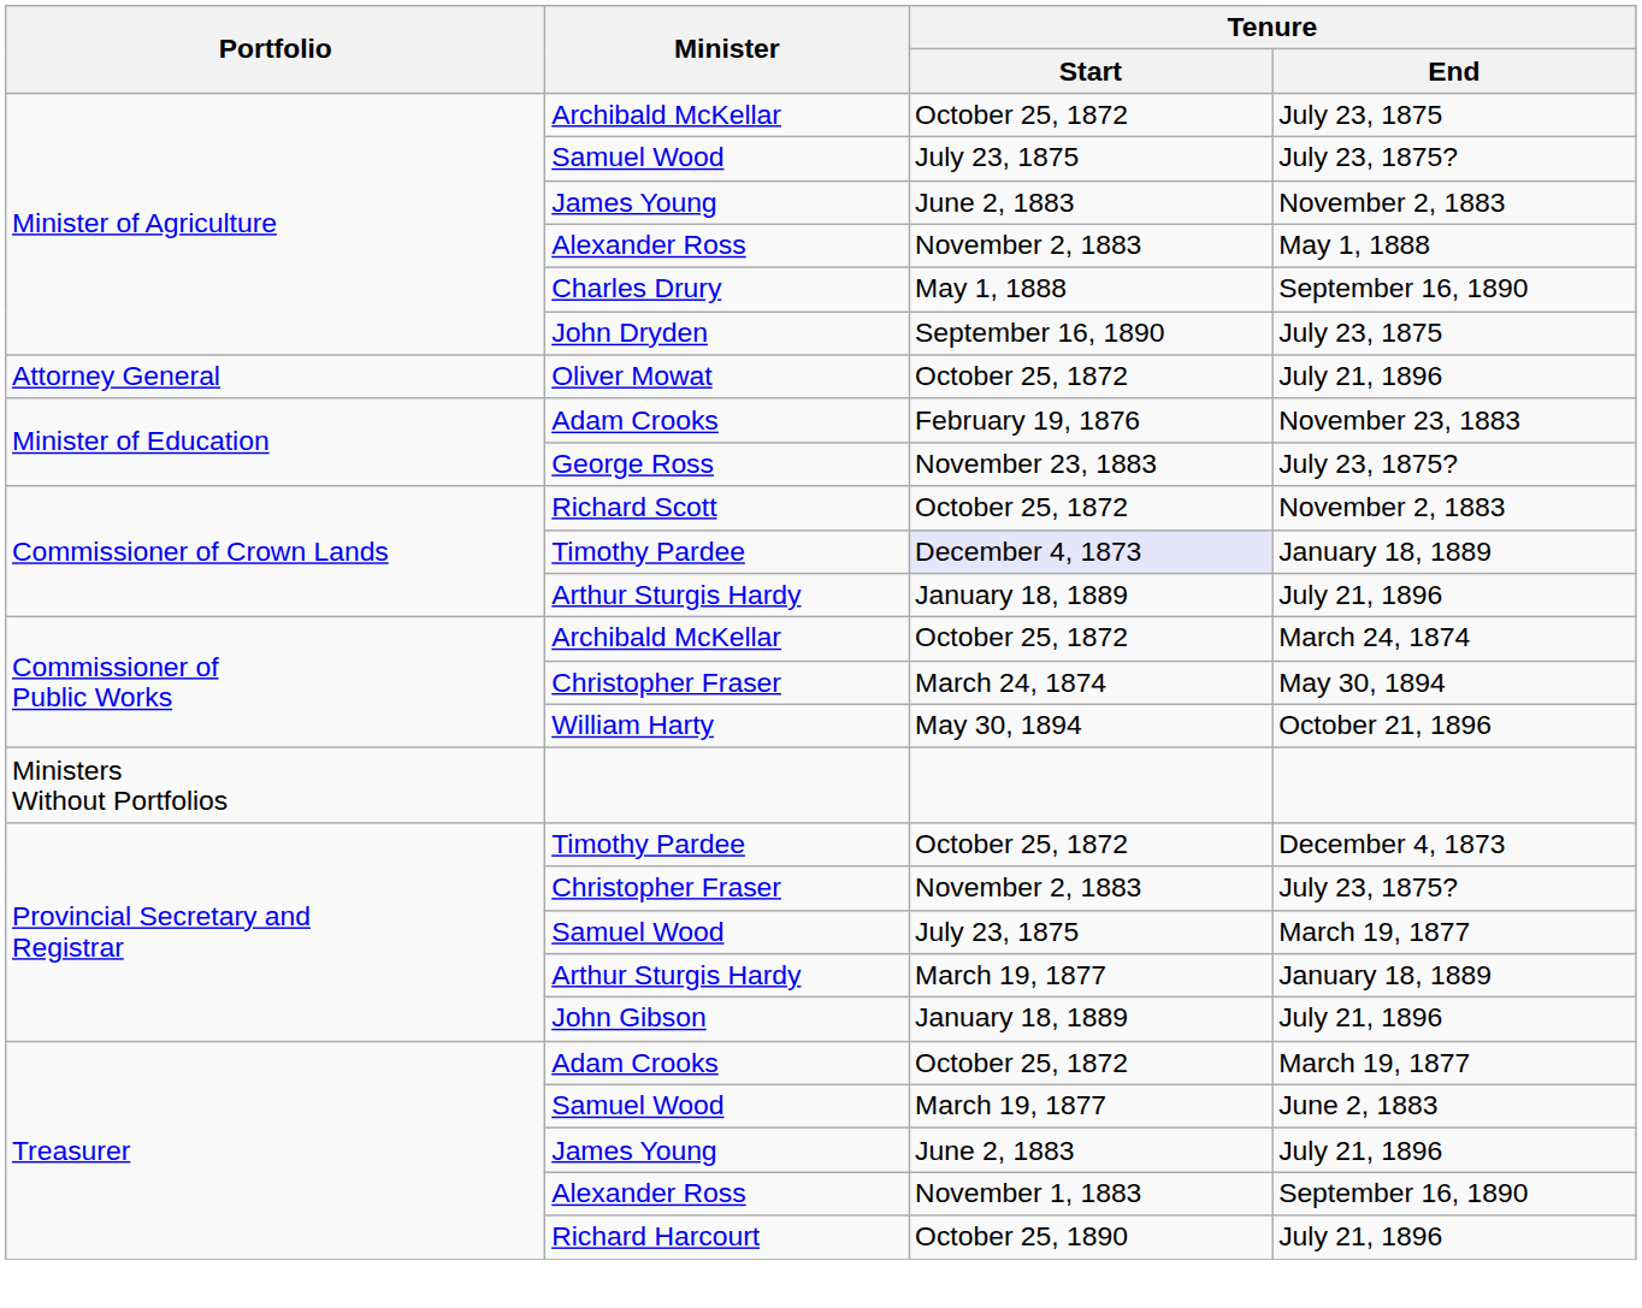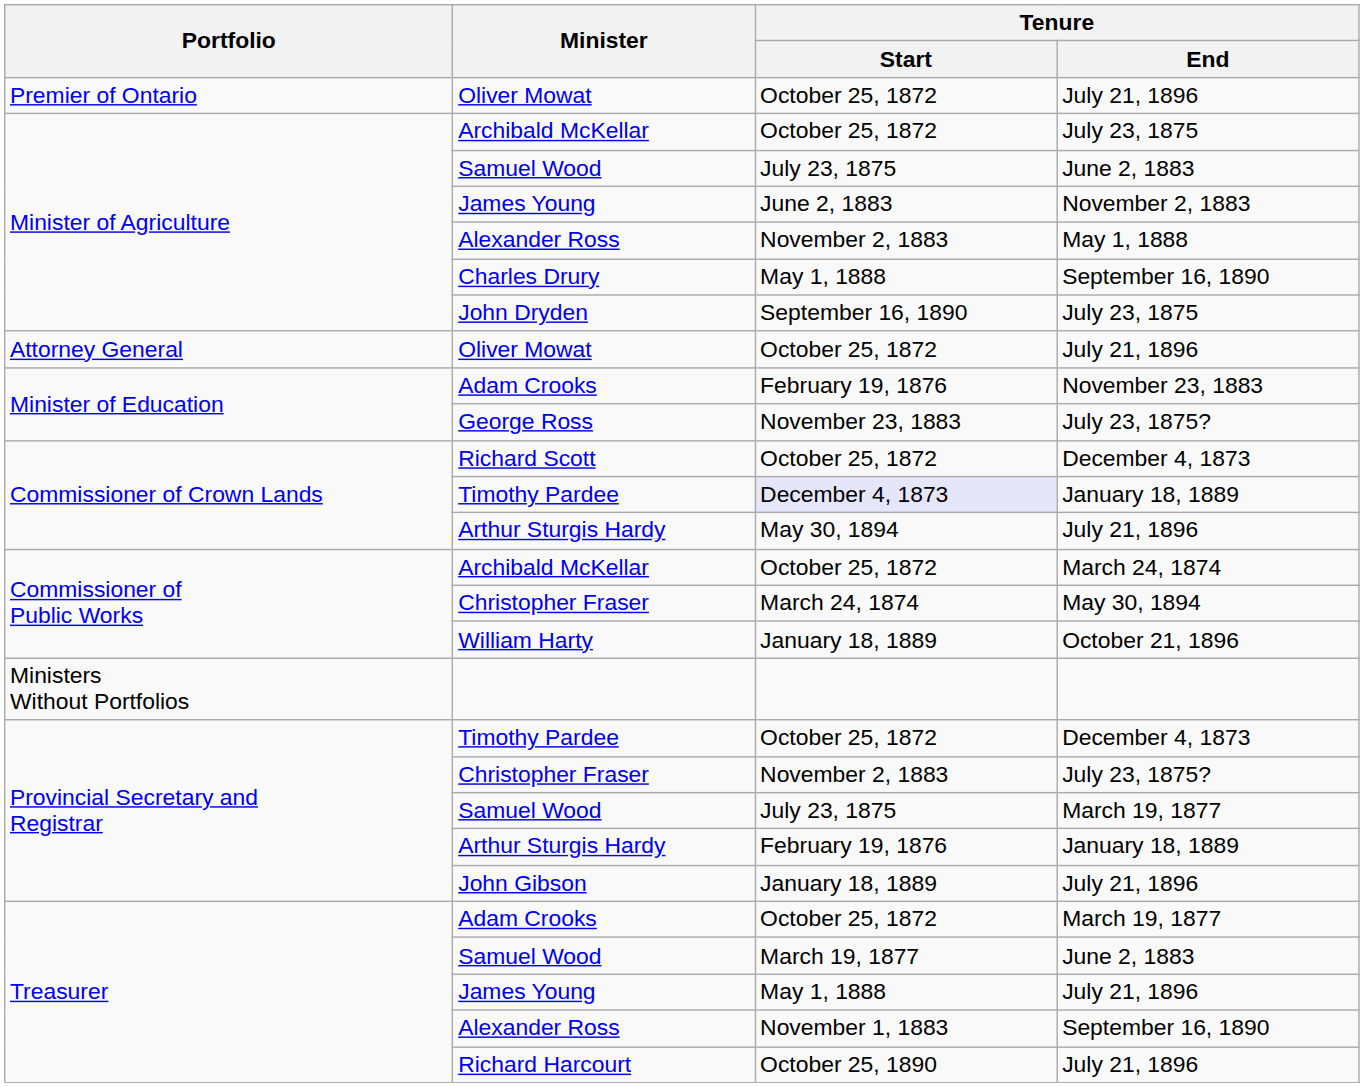+ row: Premier of Ontario | Oliver Mowat | October 25, 1872 | July 21, 1896
Minister of Agriculture / Samuel Wood | Tenure / End: July 23, 1875? -> June 2, 1883
Richard Scott | Tenure / End: November 2, 1883 -> December 4, 1873
Commissioner of Crown Lands / Arthur Sturgis Hardy | Tenure / Start: January 18, 1889 -> May 30, 1894
William Harty | Tenure / Start: May 30, 1894 -> January 18, 1889
Provincial Secretary and Registrar / Arthur Sturgis Hardy | Tenure / Start: March 19, 1877 -> February 19, 1876
Treasurer / James Young | Tenure / Start: June 2, 1883 -> May 1, 1888
